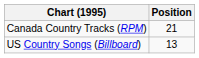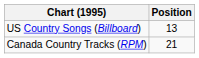rows swapped: Canada Country Tracks (RPM) <-> US Country Songs (Billboard)
